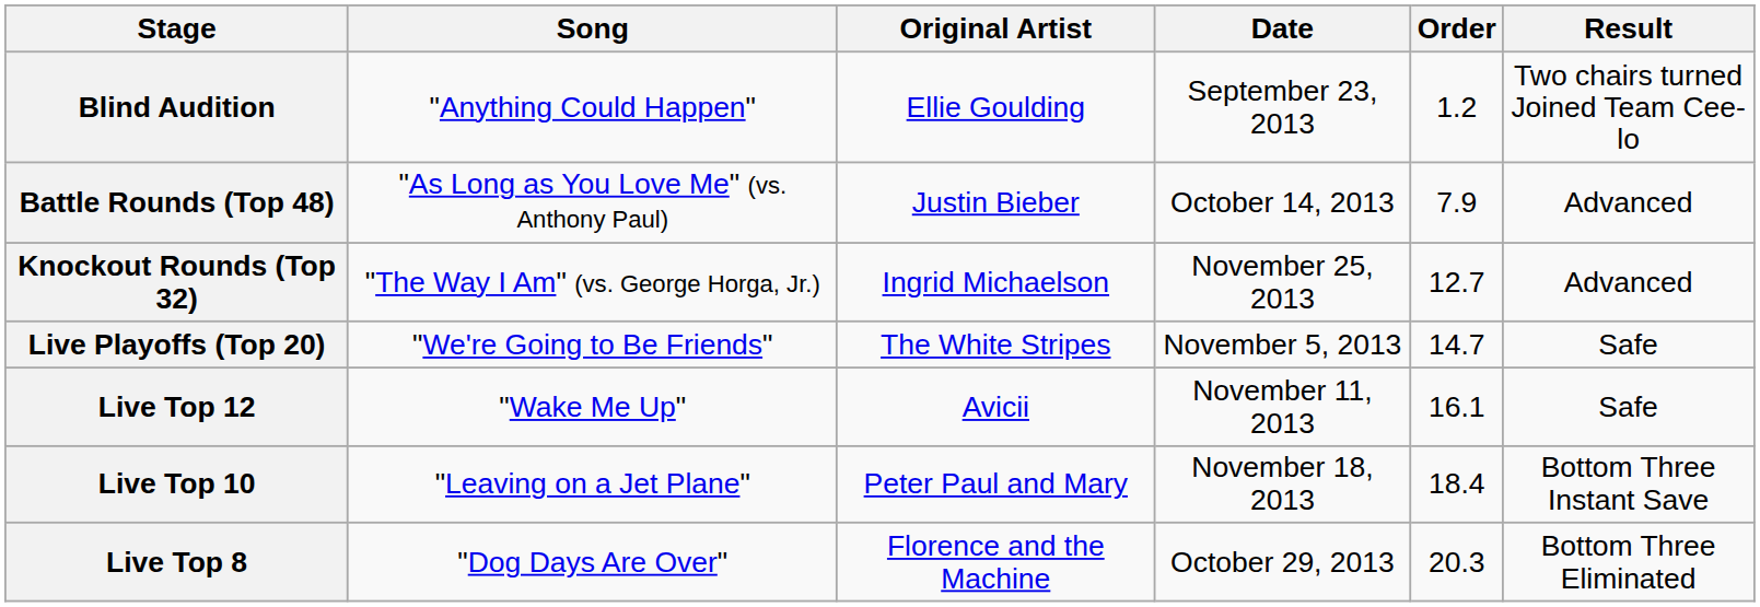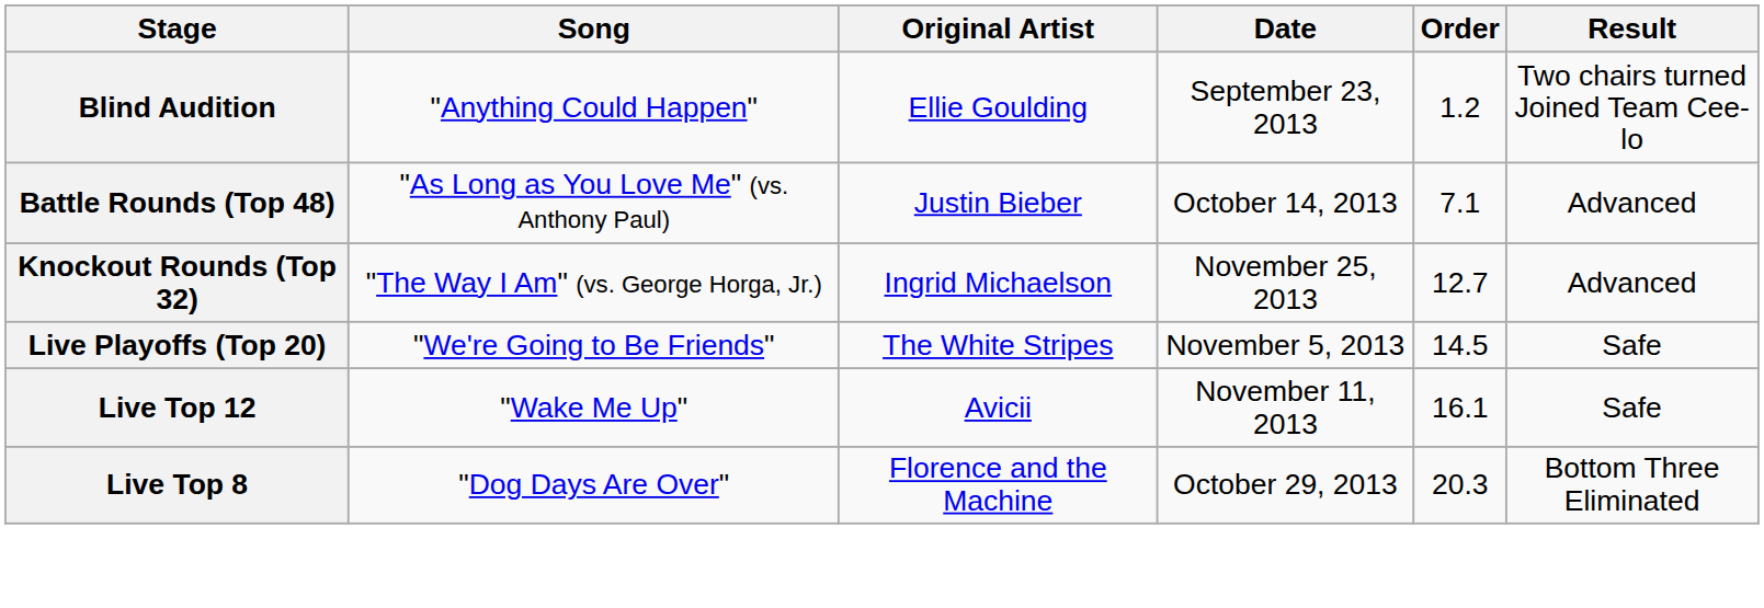Battle Rounds (Top 48) | Order: 7.9 -> 7.1
Live Playoffs (Top 20) | Order: 14.7 -> 14.5
- row: Live Top 10 | "Leaving on a Jet Plane" | Peter Paul and Mary | November 18, 2013 | 18.4 | Bottom Three Instant Save
